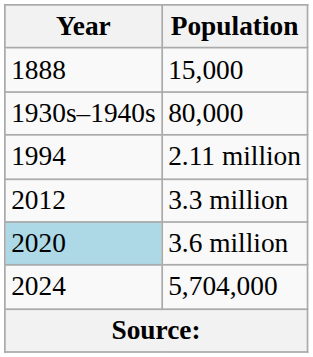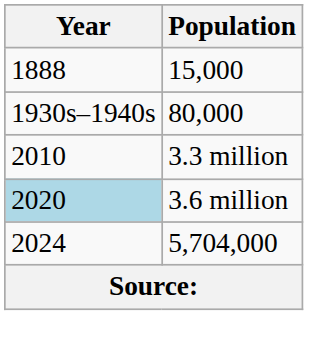- row: 1994 | 2.11 million
3.3 million | Year: 2012 -> 2010
